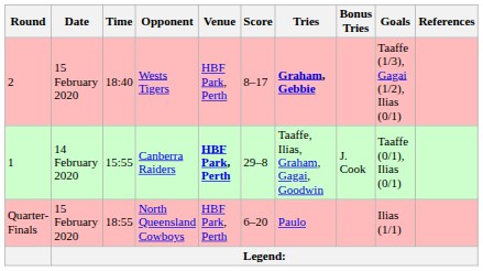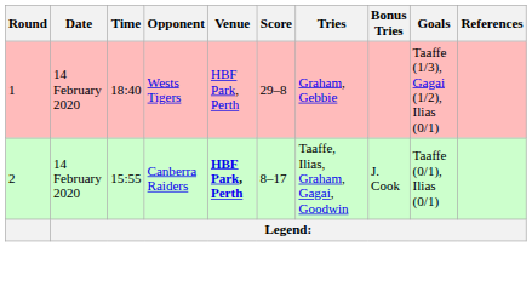Wests Tigers | Round: 2 -> 1
Wests Tigers | Date: 15 February 2020 -> 14 February 2020
Wests Tigers | Score: 8–17 -> 29–8
Wests Tigers | Tries: bold -> normal
Canberra Raiders | Round: 1 -> 2
Canberra Raiders | Score: 29–8 -> 8–17
- row: Quarter-Finals | 15 February 2020 | 18:55 | North Queensland Cowboys | HBF Park, Perth | 6–20 | Paulo | Ilias (1/1)
